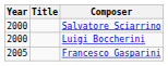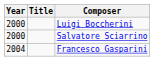rows swapped: Salvatore Sciarrino <-> Luigi Boccherini
Francesco Gasparini | Year: 2005 -> 2004
